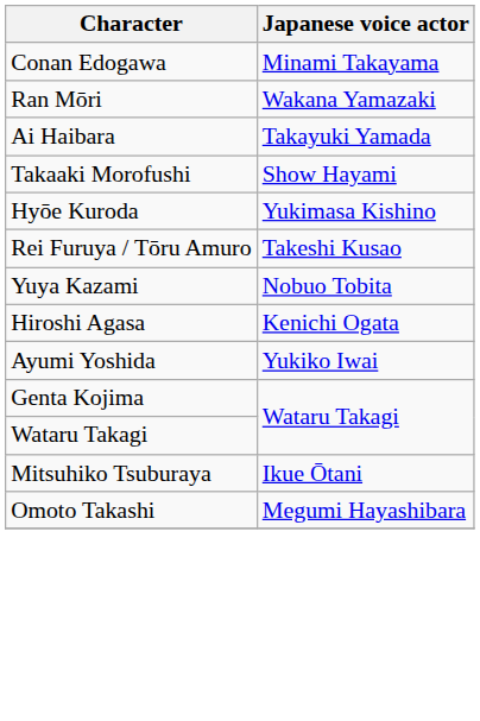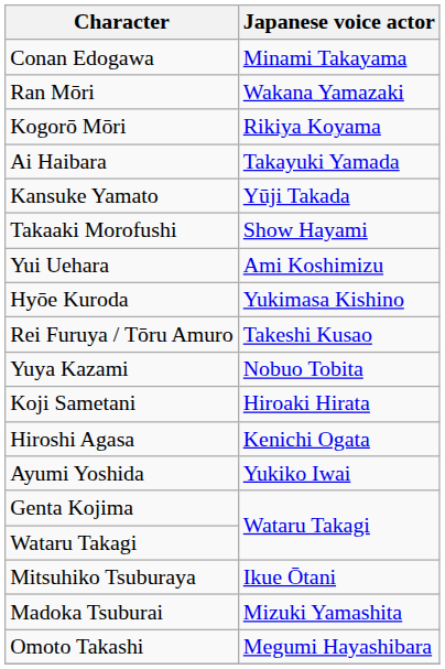+ row: Kogorō Mōri | Rikiya Koyama
+ row: Kansuke Yamato | Yūji Takada
+ row: Yui Uehara | Ami Koshimizu
+ row: Koji Sametani | Hiroaki Hirata
+ row: Madoka Tsuburai | Mizuki Yamashita
